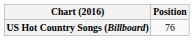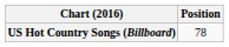US Hot Country Songs (Billboard) | Position: 76 -> 78
